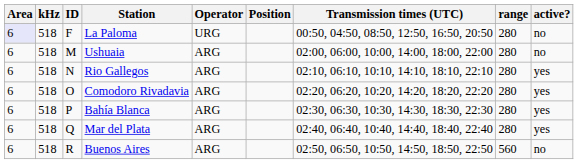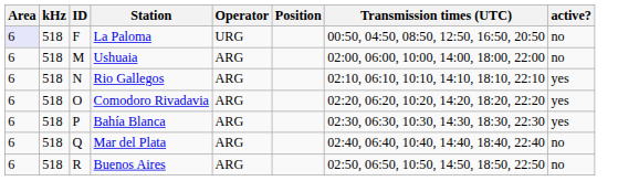- column: range | 280 | 280 | 280 | 280 | 280 | 280 | 560
Mar del Plata | active?: yes -> no
